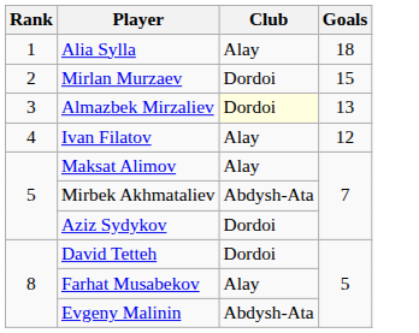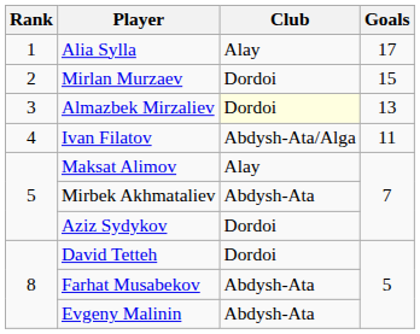Alia Sylla | Goals: 18 -> 17
Ivan Filatov | Club: Alay -> Abdysh-Ata/Alga
Ivan Filatov | Goals: 12 -> 11
Farhat Musabekov | Club: Alay -> Abdysh-Ata
